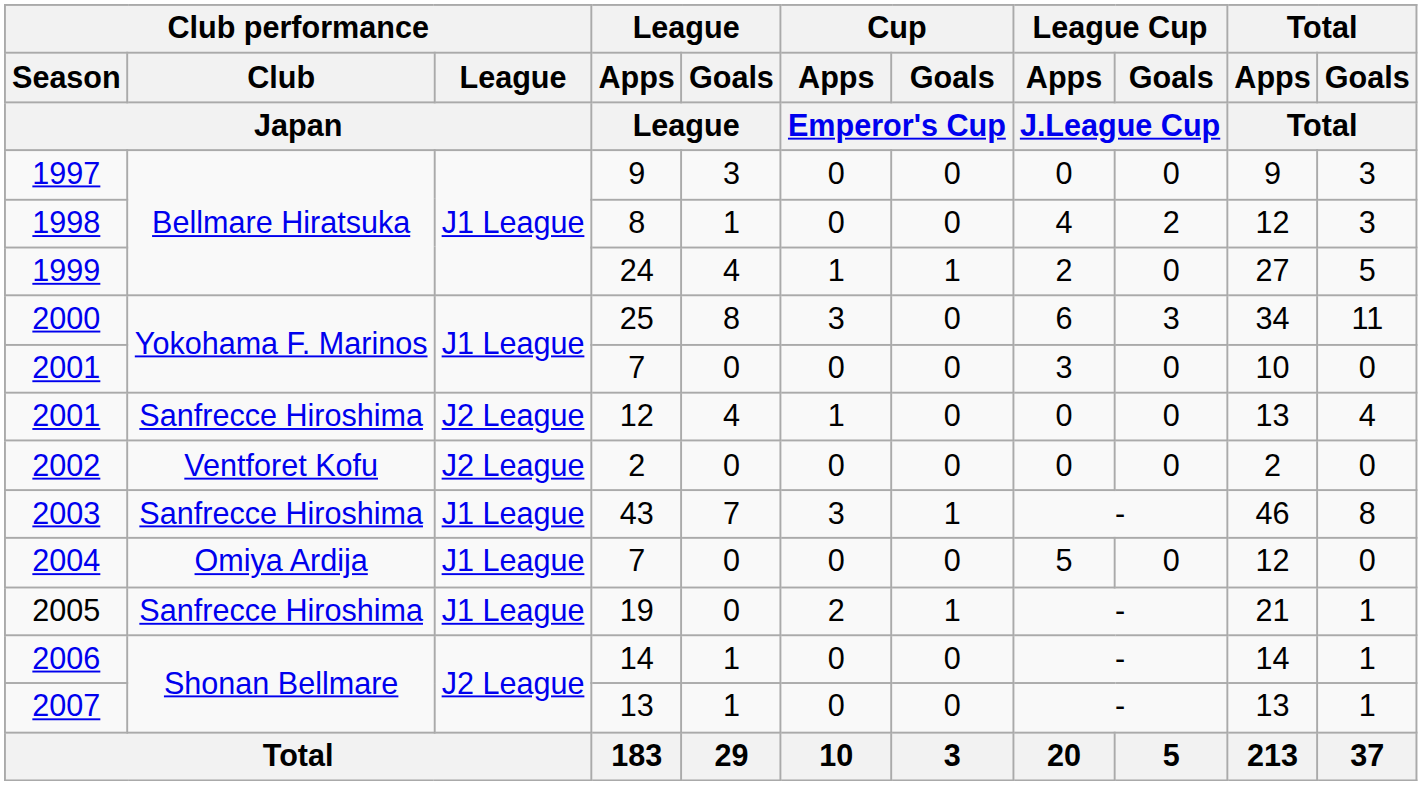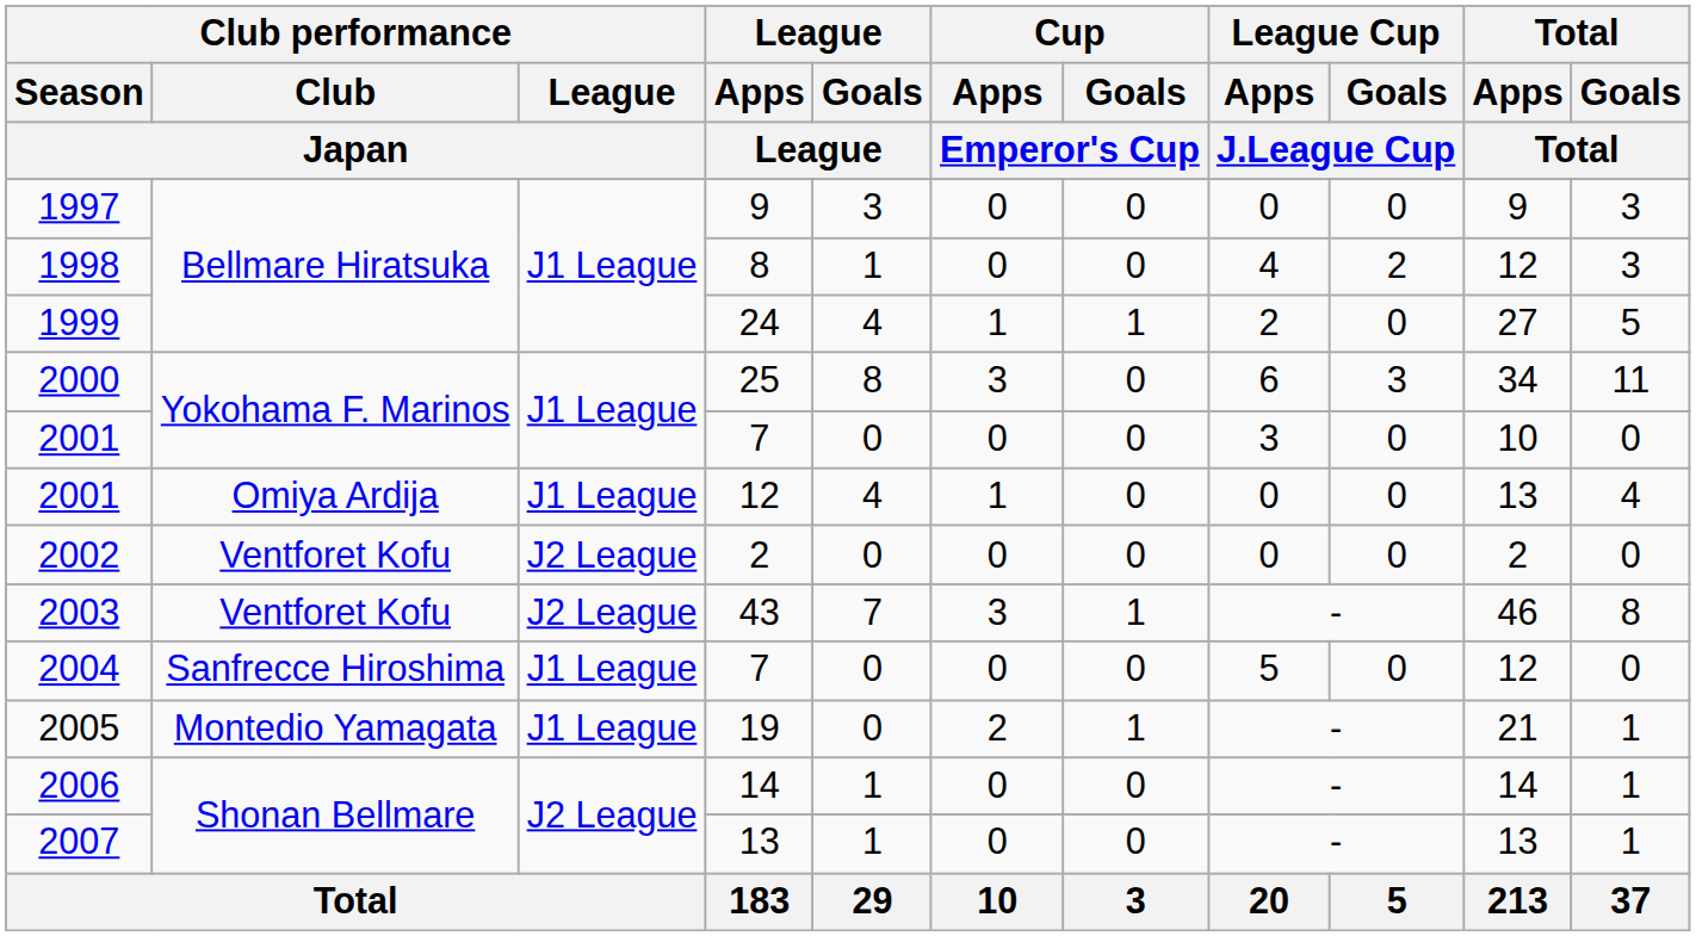2001 / 12 | Club performance / Club / Japan: Sanfrecce Hiroshima -> Omiya Ardija
2001 / 12 | Club performance / League / Japan: J2 League -> J1 League
2003 | Club performance / Club / Japan: Sanfrecce Hiroshima -> Ventforet Kofu
2003 | Club performance / League / Japan: J1 League -> J2 League
2004 | Club performance / Club / Japan: Omiya Ardija -> Sanfrecce Hiroshima
2005 | Club performance / Club / Japan: Sanfrecce Hiroshima -> Montedio Yamagata
